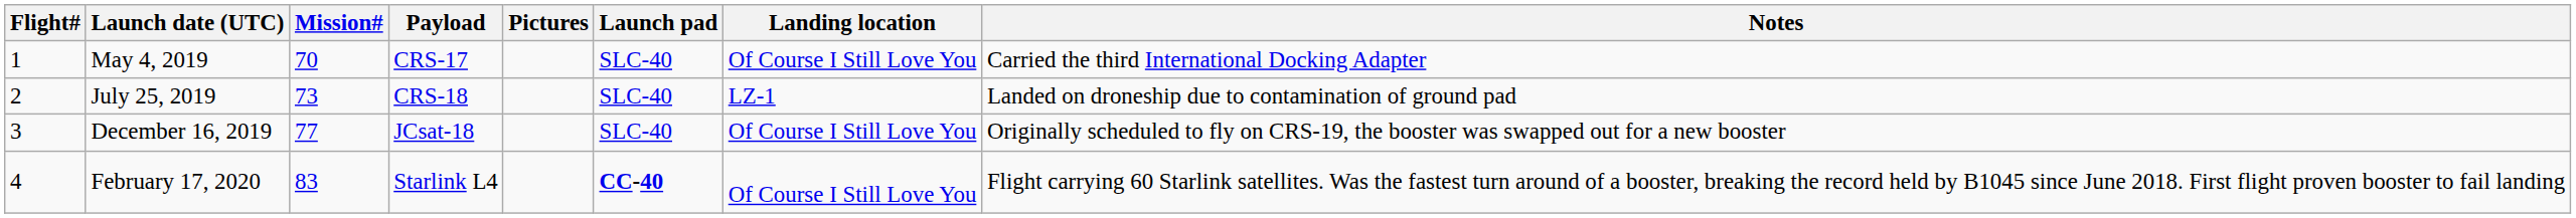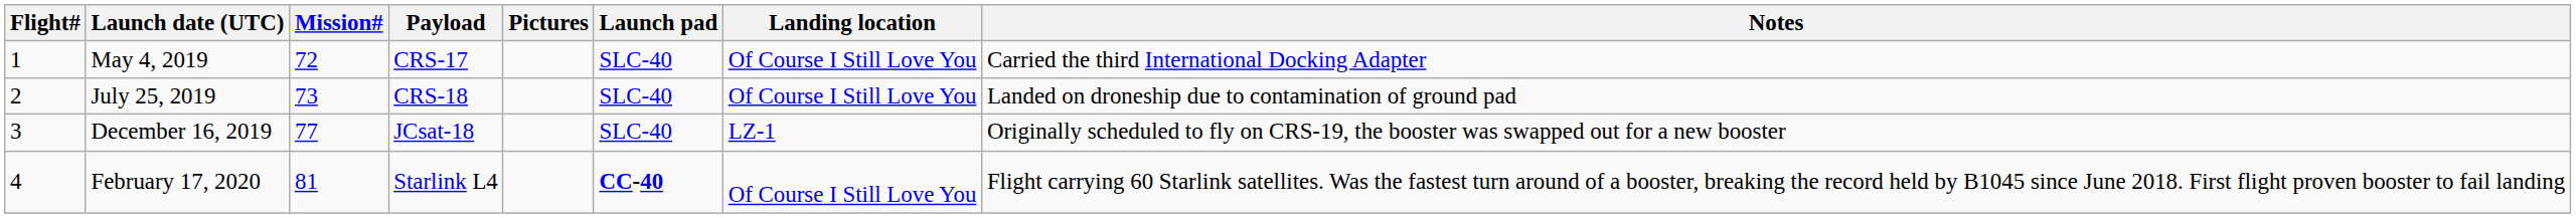May 4, 2019 | Mission#: 70 -> 72
July 25, 2019 | Landing location: LZ-1 -> Of Course I Still Love You
December 16, 2019 | Landing location: Of Course I Still Love You -> LZ-1
February 17, 2020 | Mission#: 83 -> 81
